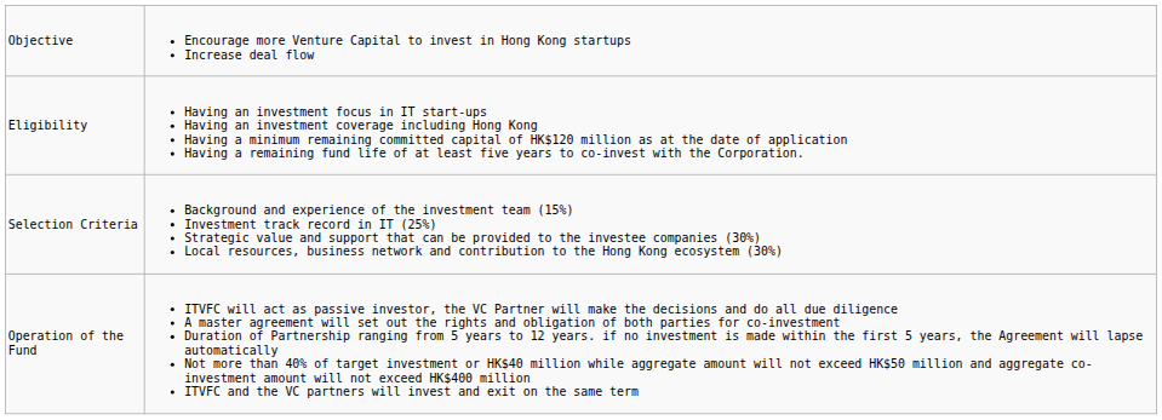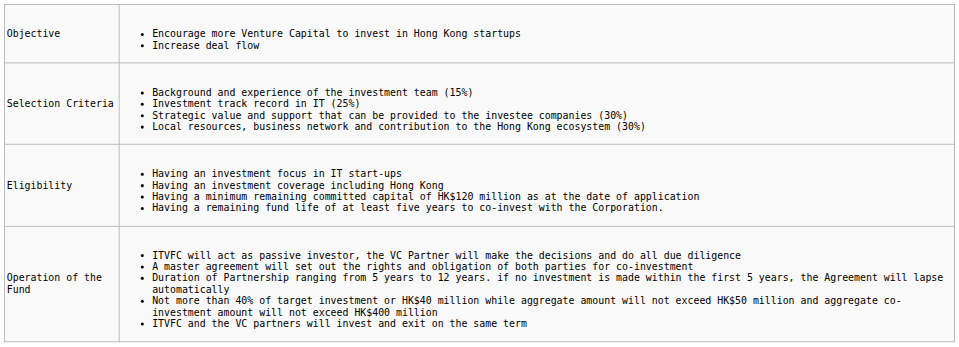rows swapped: Eligibility <-> Selection Criteria
